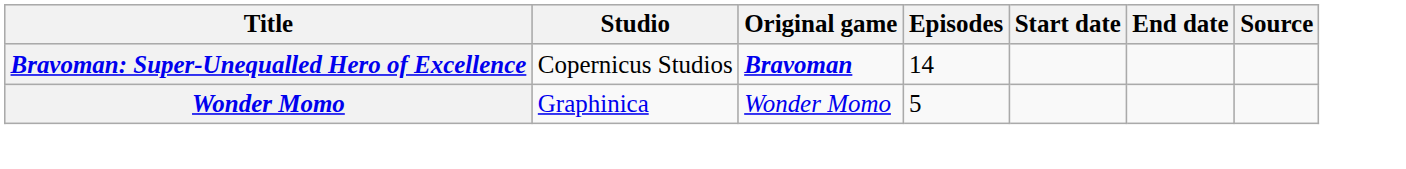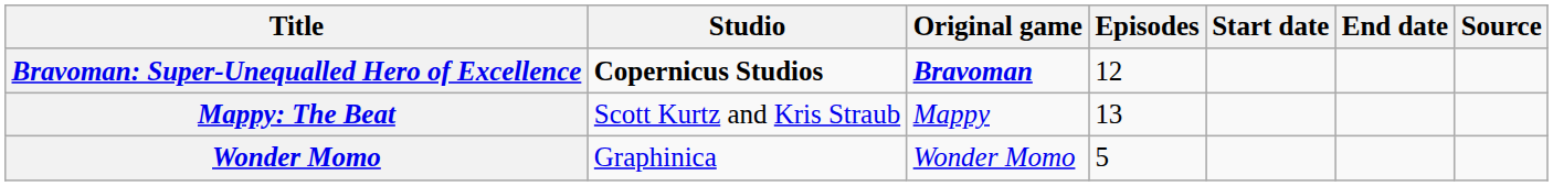Bravoman: Super-Unequalled Hero of Excellence | Studio: normal -> bold
Bravoman: Super-Unequalled Hero of Excellence | Episodes: 14 -> 12
+ row: Mappy: The Beat | Scott Kurtz and Kris Straub | Mappy | 13
